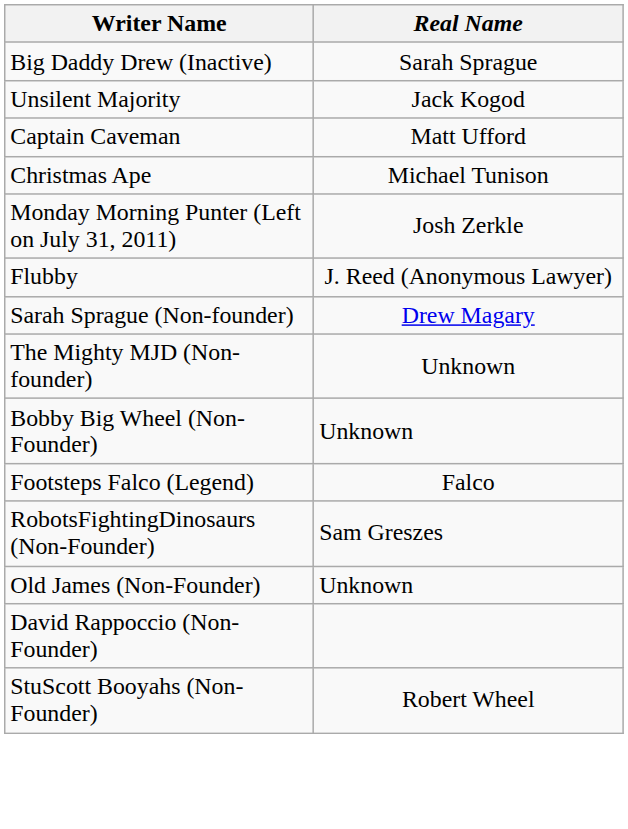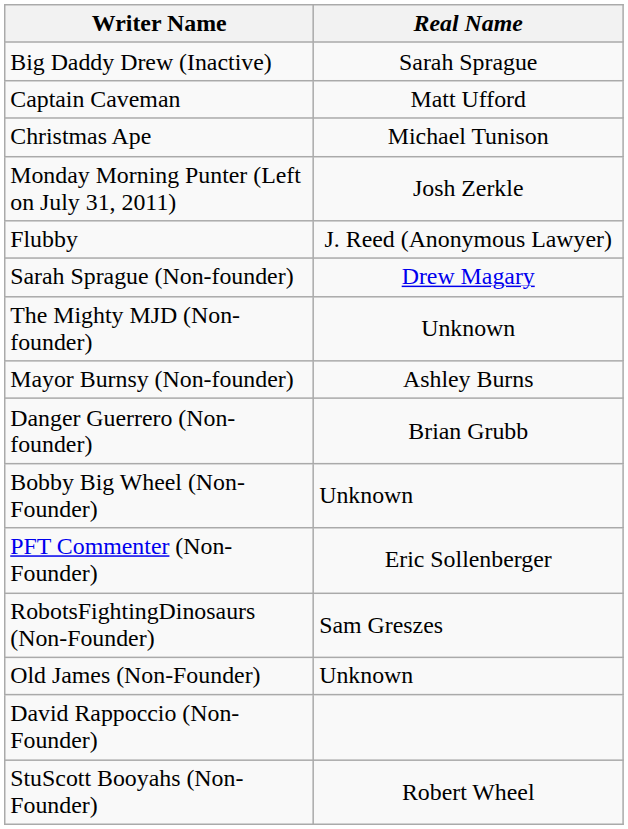- row: Unsilent Majority | Jack Kogod
+ row: Mayor Burnsy (Non-founder) | Ashley Burns
+ row: Danger Guerrero (Non-founder) | Brian Grubb
+ row: PFT Commenter (Non-Founder) | Eric Sollenberger
- row: Footsteps Falco (Legend) | Falco
